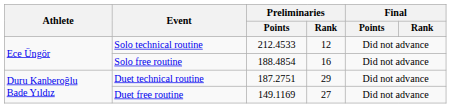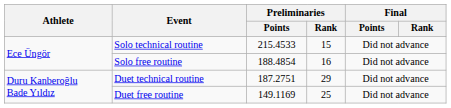Solo technical routine | Preliminaries / Points: 212.4533 -> 215.4533
Solo technical routine | Preliminaries / Rank: 12 -> 15
Duet free routine | Preliminaries / Rank: 27 -> 25
